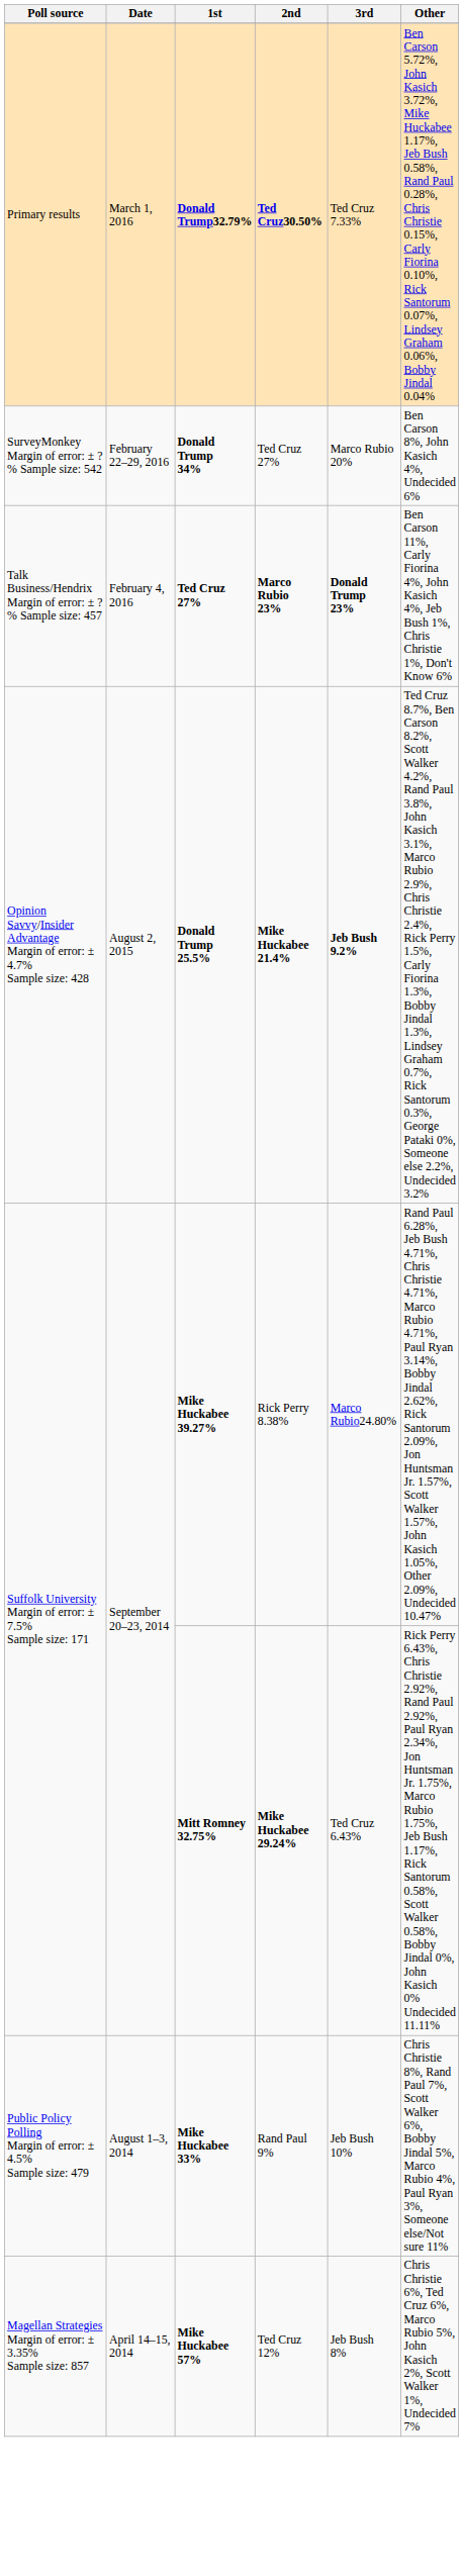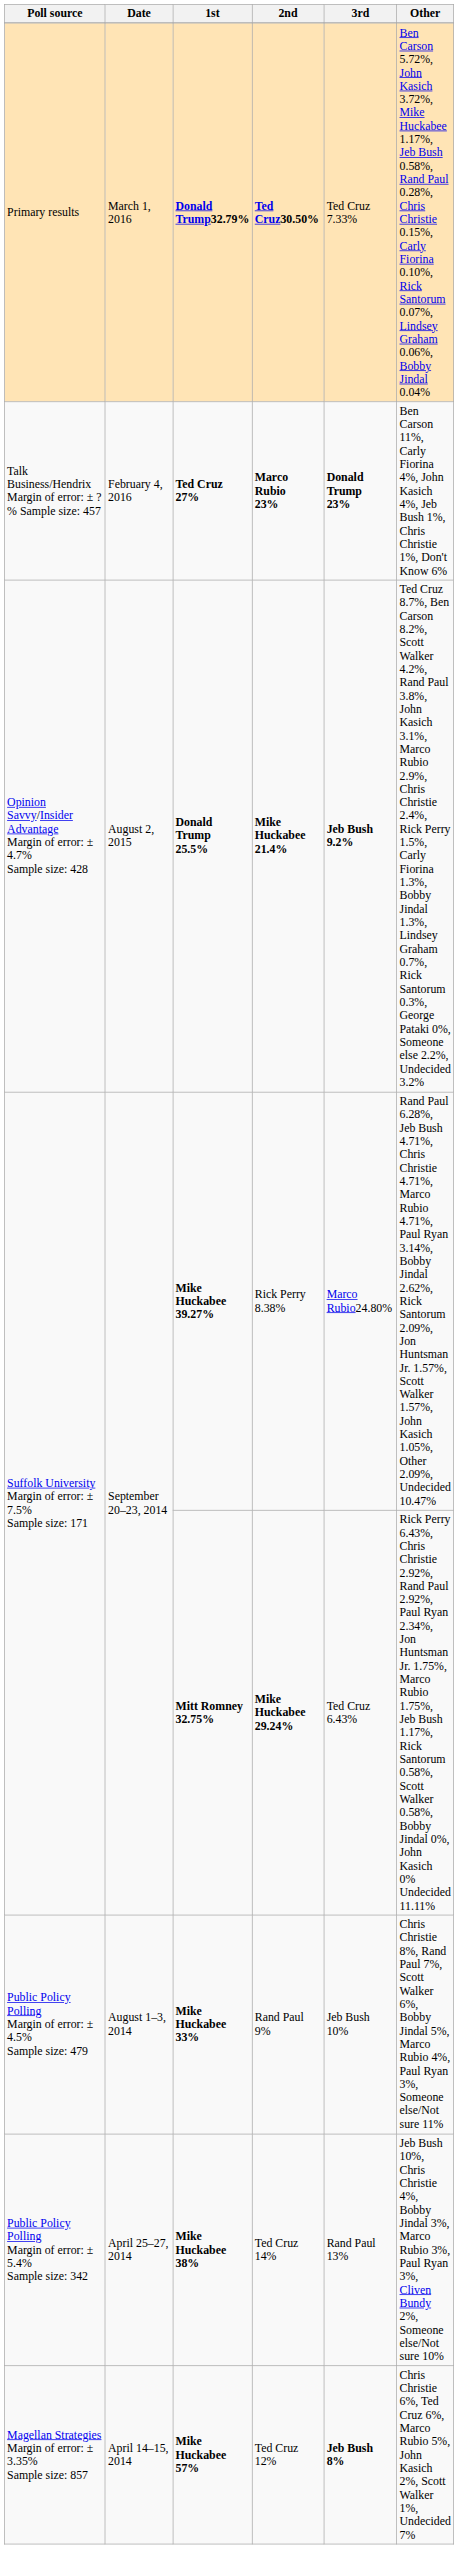- row: SurveyMonkey Margin of error: ± ?% Sample size: 542 | February 22–29, 2016 | Donald Trump 34% | Ted Cruz 27% | Marco Rubio 20% | Ben Carson 8%, John Kasich 4%, Undecided 6%
+ row: Public Policy Polling Margin of error: ± 5.4% Sample size: 342 | April 25–27, 2014 | Mike Huckabee 38% | Ted Cruz 14% | Rand Paul 13% | Jeb Bush 10%, Chris Christie 4%, Bobby Jindal 3%, Marco Rubio 3%, Paul Ryan 3%, Cliven Bundy 2%, Someone else/Not sure 10%
Mike Huckabee 57% | 3rd: normal -> bold
